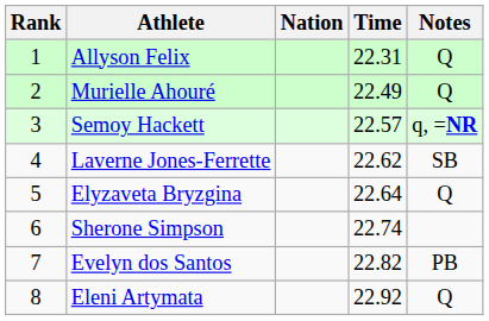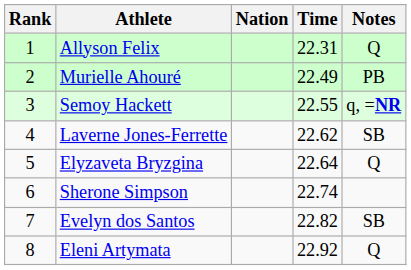Murielle Ahouré | Notes: Q -> PB
Semoy Hackett | Time: 22.57 -> 22.55
Evelyn dos Santos | Notes: PB -> SB
